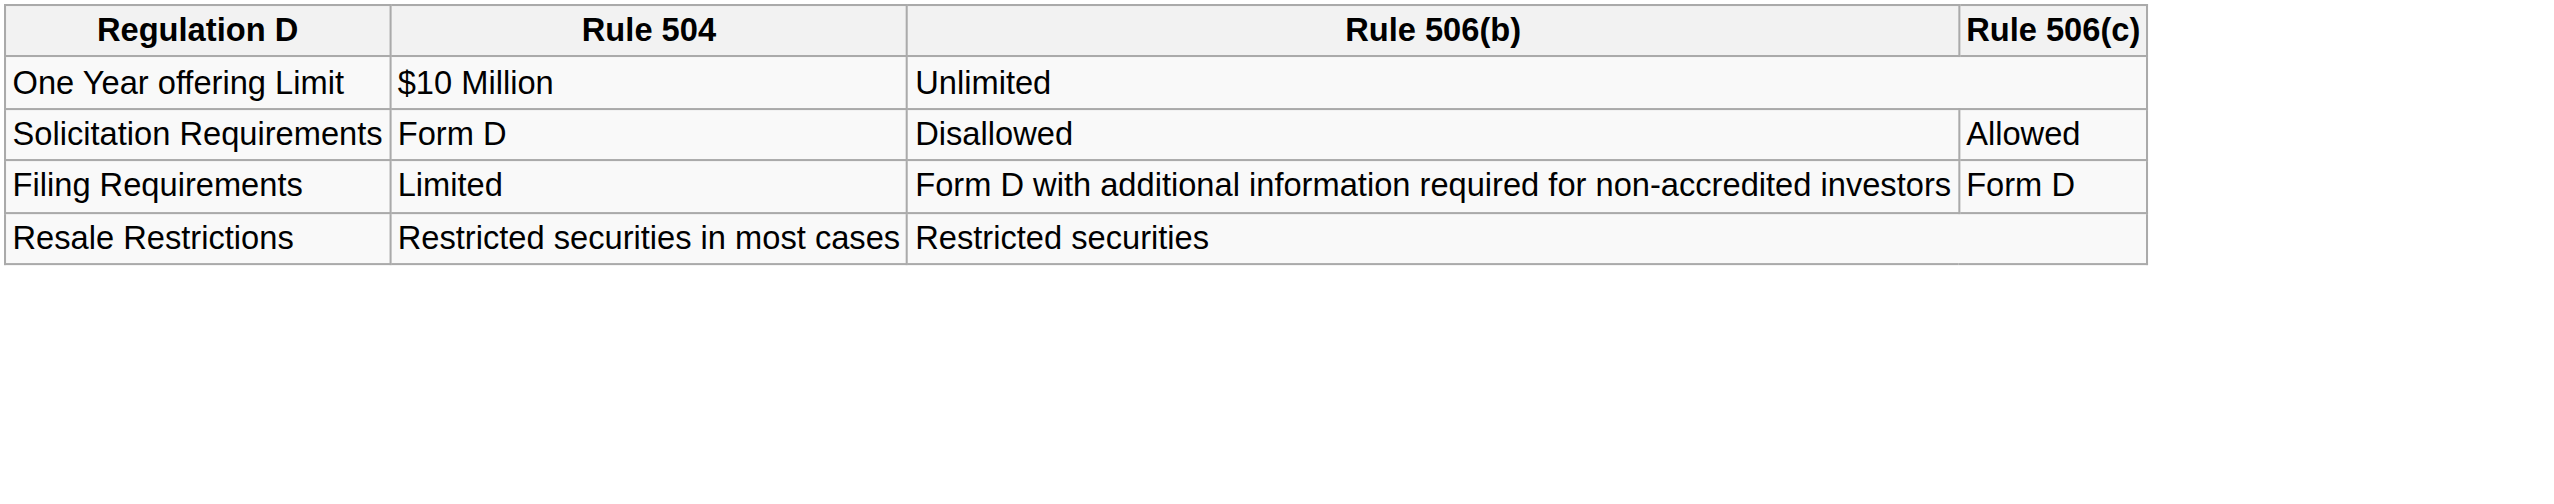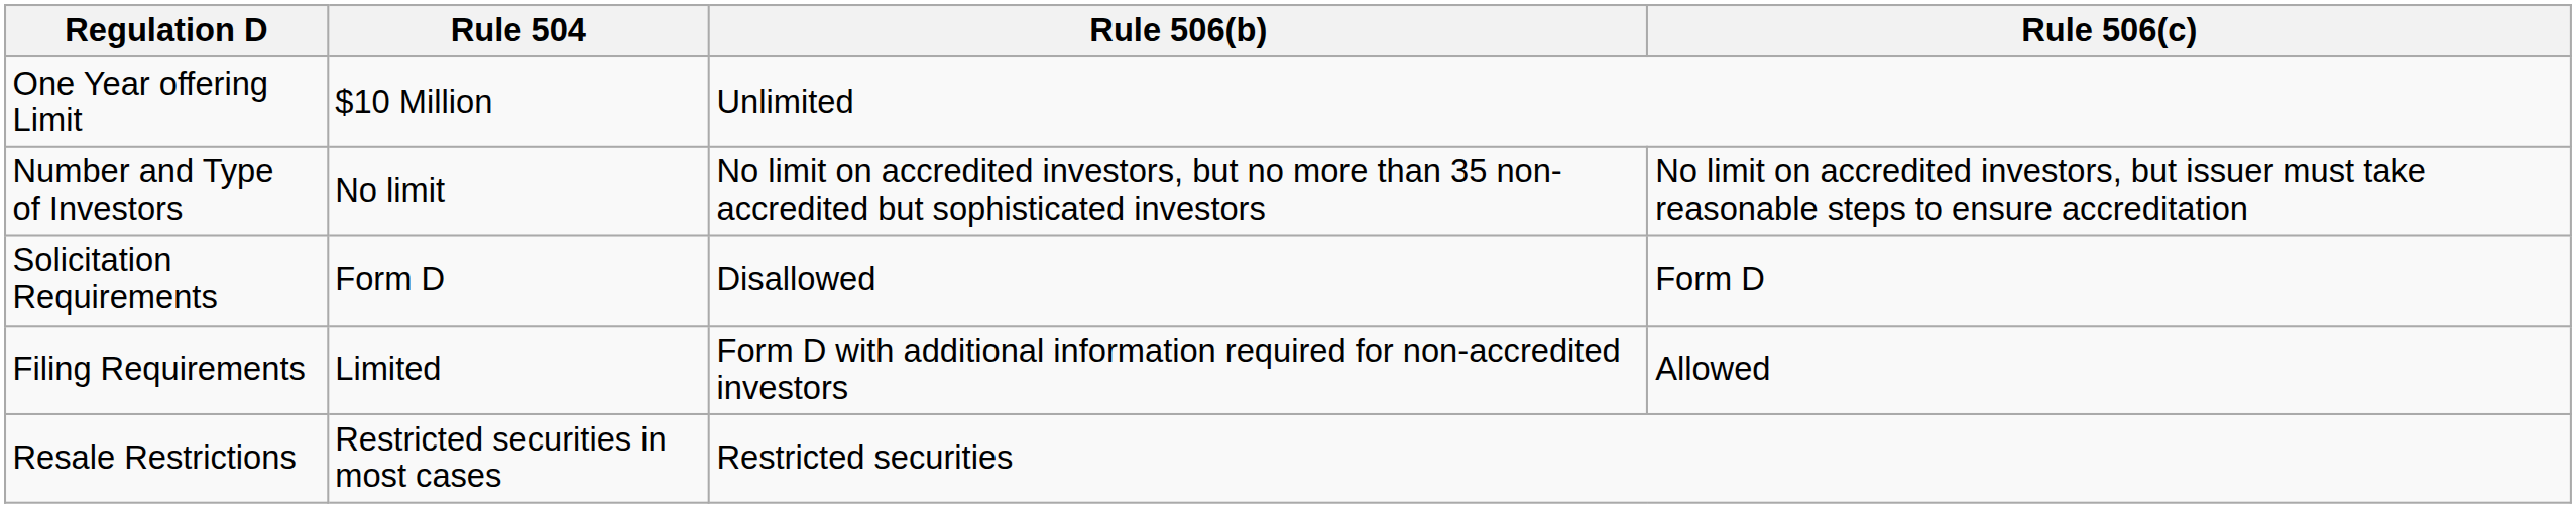+ row: Number and Type of Investors | No limit | No limit on accredited investors, but no more than 35 non-accredited but sophisticated investors | No limit on accredited investors, but issuer must take reasonable steps to ensure accreditation
Solicitation Requirements | Rule 506(c): Allowed -> Form D
Filing Requirements | Rule 506(c): Form D -> Allowed
